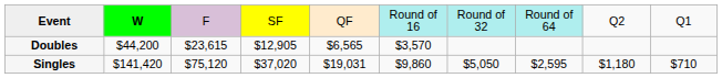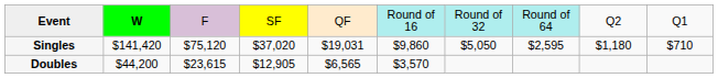rows swapped: Singles <-> Doubles
